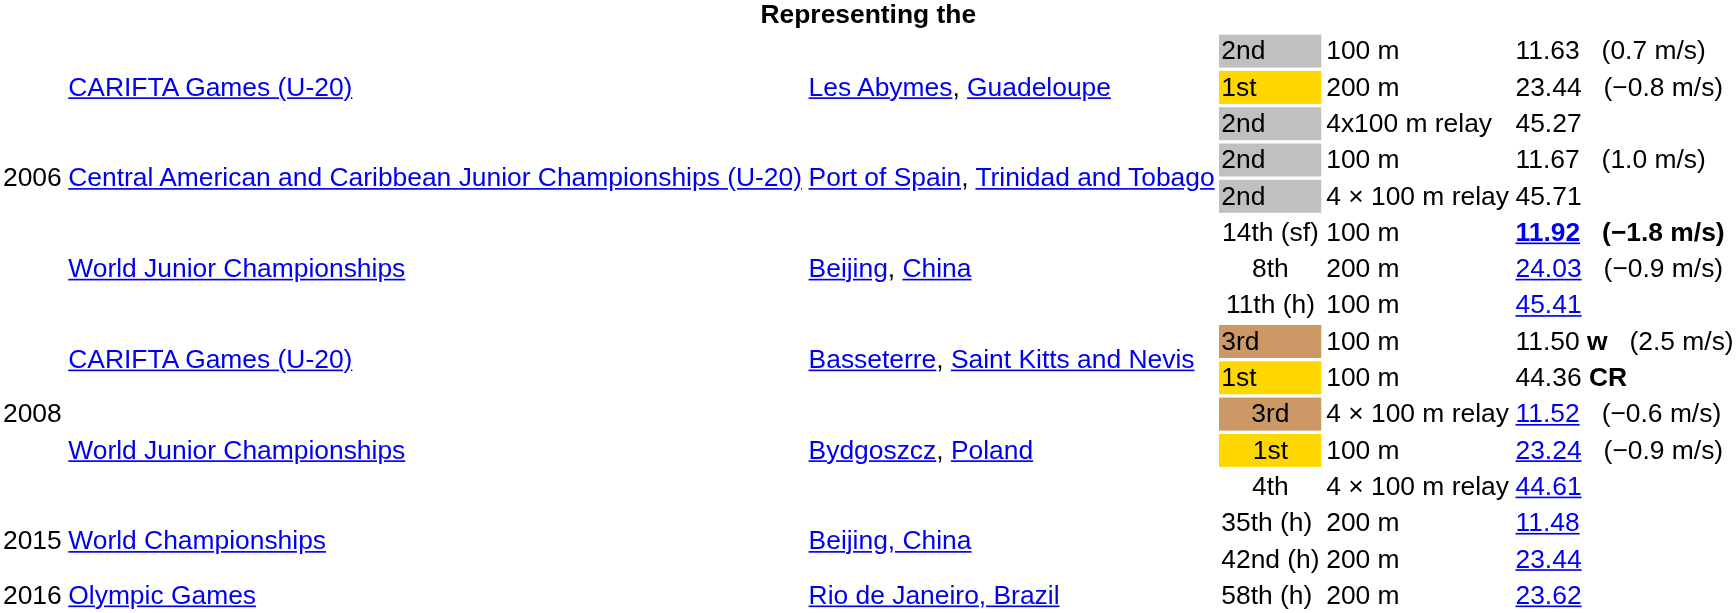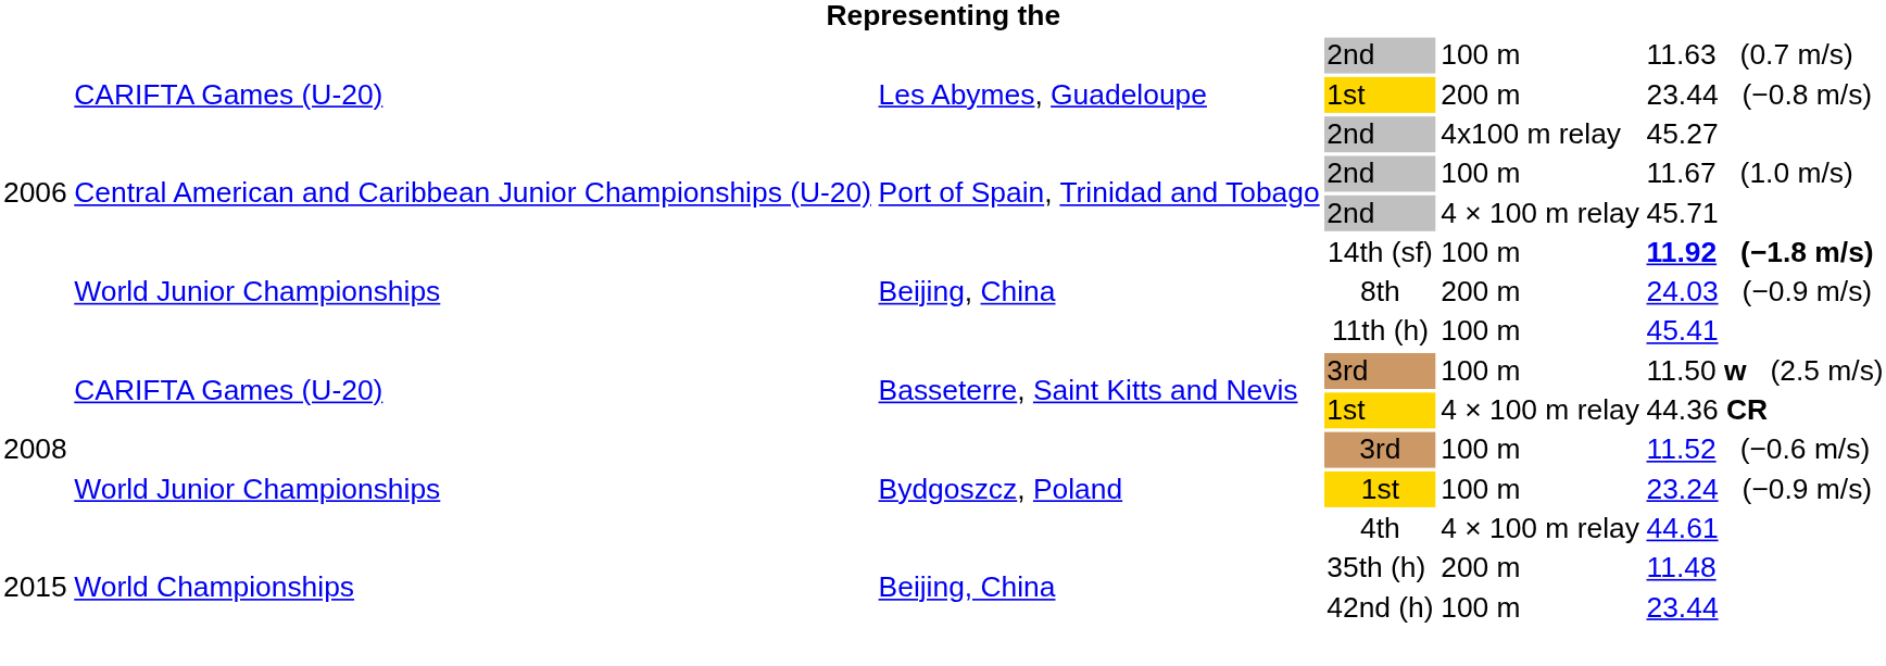Basseterre, Saint Kitts and Nevis / 1st | column 5: 100 m -> 4 × 100 m relay
Bydgoszcz, Poland / 3rd | column 5: 4 × 100 m relay -> 100 m
42nd (h) | column 5: 200 m -> 100 m
- row: 2016 | Olympic Games | Rio de Janeiro, Brazil | 58th (h) | 200 m | 23.62
